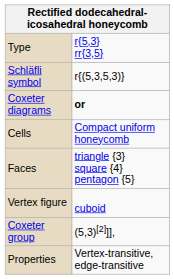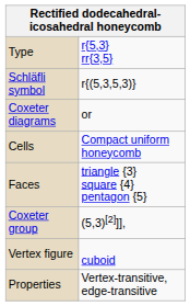Coxeter diagrams | column 2: bold -> normal
rows swapped: Vertex figure <-> Coxeter group
